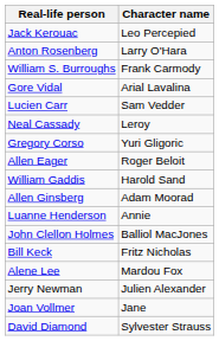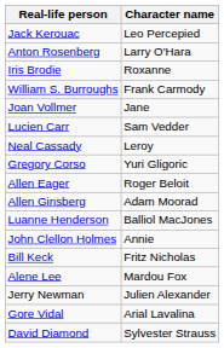+ row: Iris Brodie | Roxanne
rows swapped: Joan Vollmer <-> Gore Vidal
- row: William Gaddis | Harold Sand
Luanne Henderson | Character name: Annie -> Balliol MacJones
John Clellon Holmes | Character name: Balliol MacJones -> Annie
